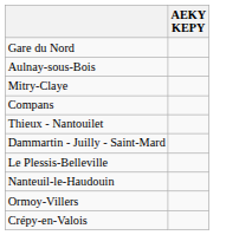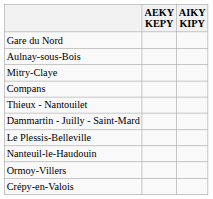+ column: AIKY KIPY
